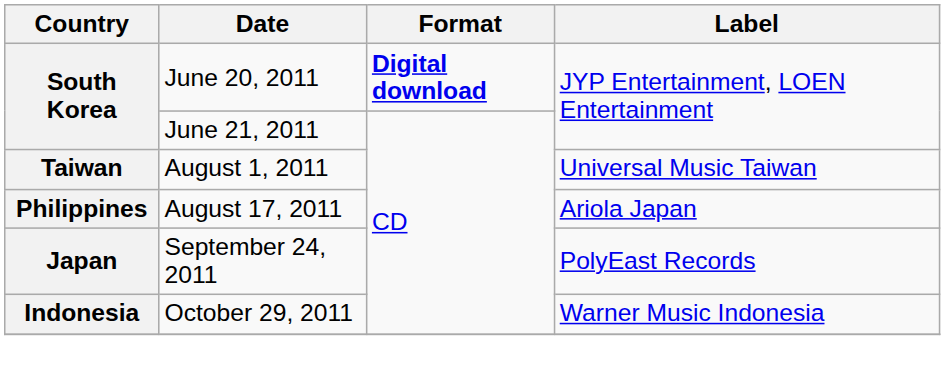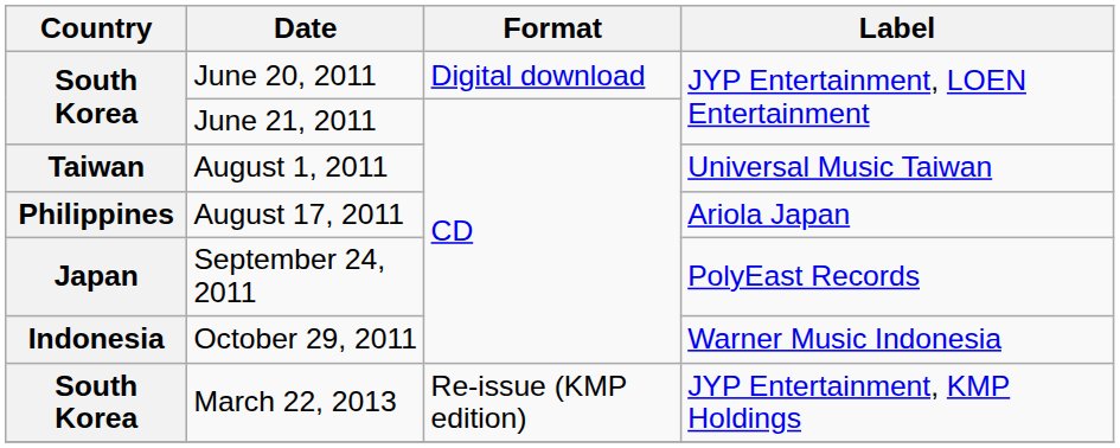June 20, 2011 | Format: bold -> normal
+ row: South Korea | March 22, 2013 | Re-issue (KMP edition) | JYP Entertainment, KMP Holdings
